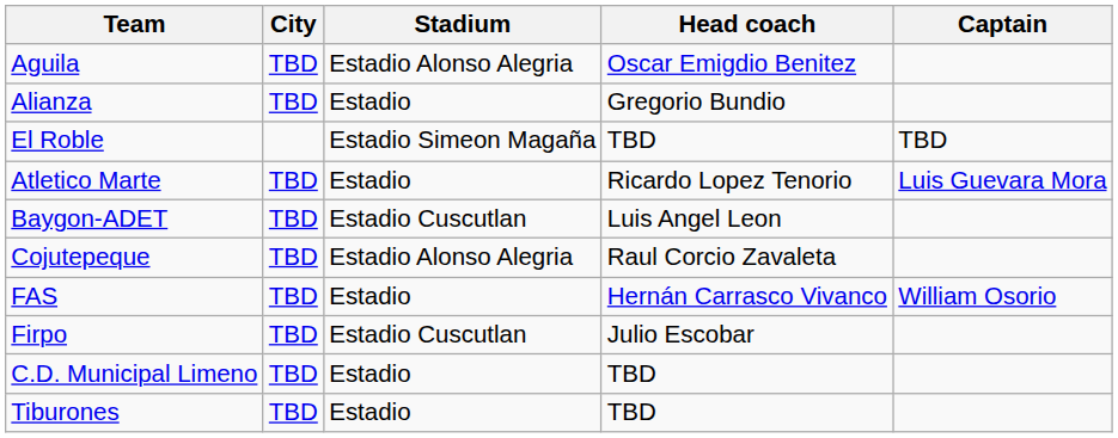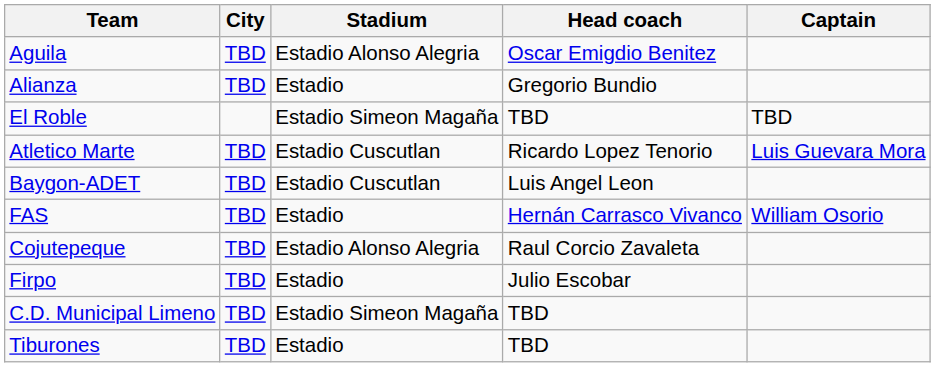Atletico Marte | Stadium: Estadio -> Estadio Cuscutlan
rows swapped: Cojutepeque <-> FAS
Firpo | Stadium: Estadio Cuscutlan -> Estadio
C.D. Municipal Limeno | Stadium: Estadio -> Estadio Simeon Magaña
